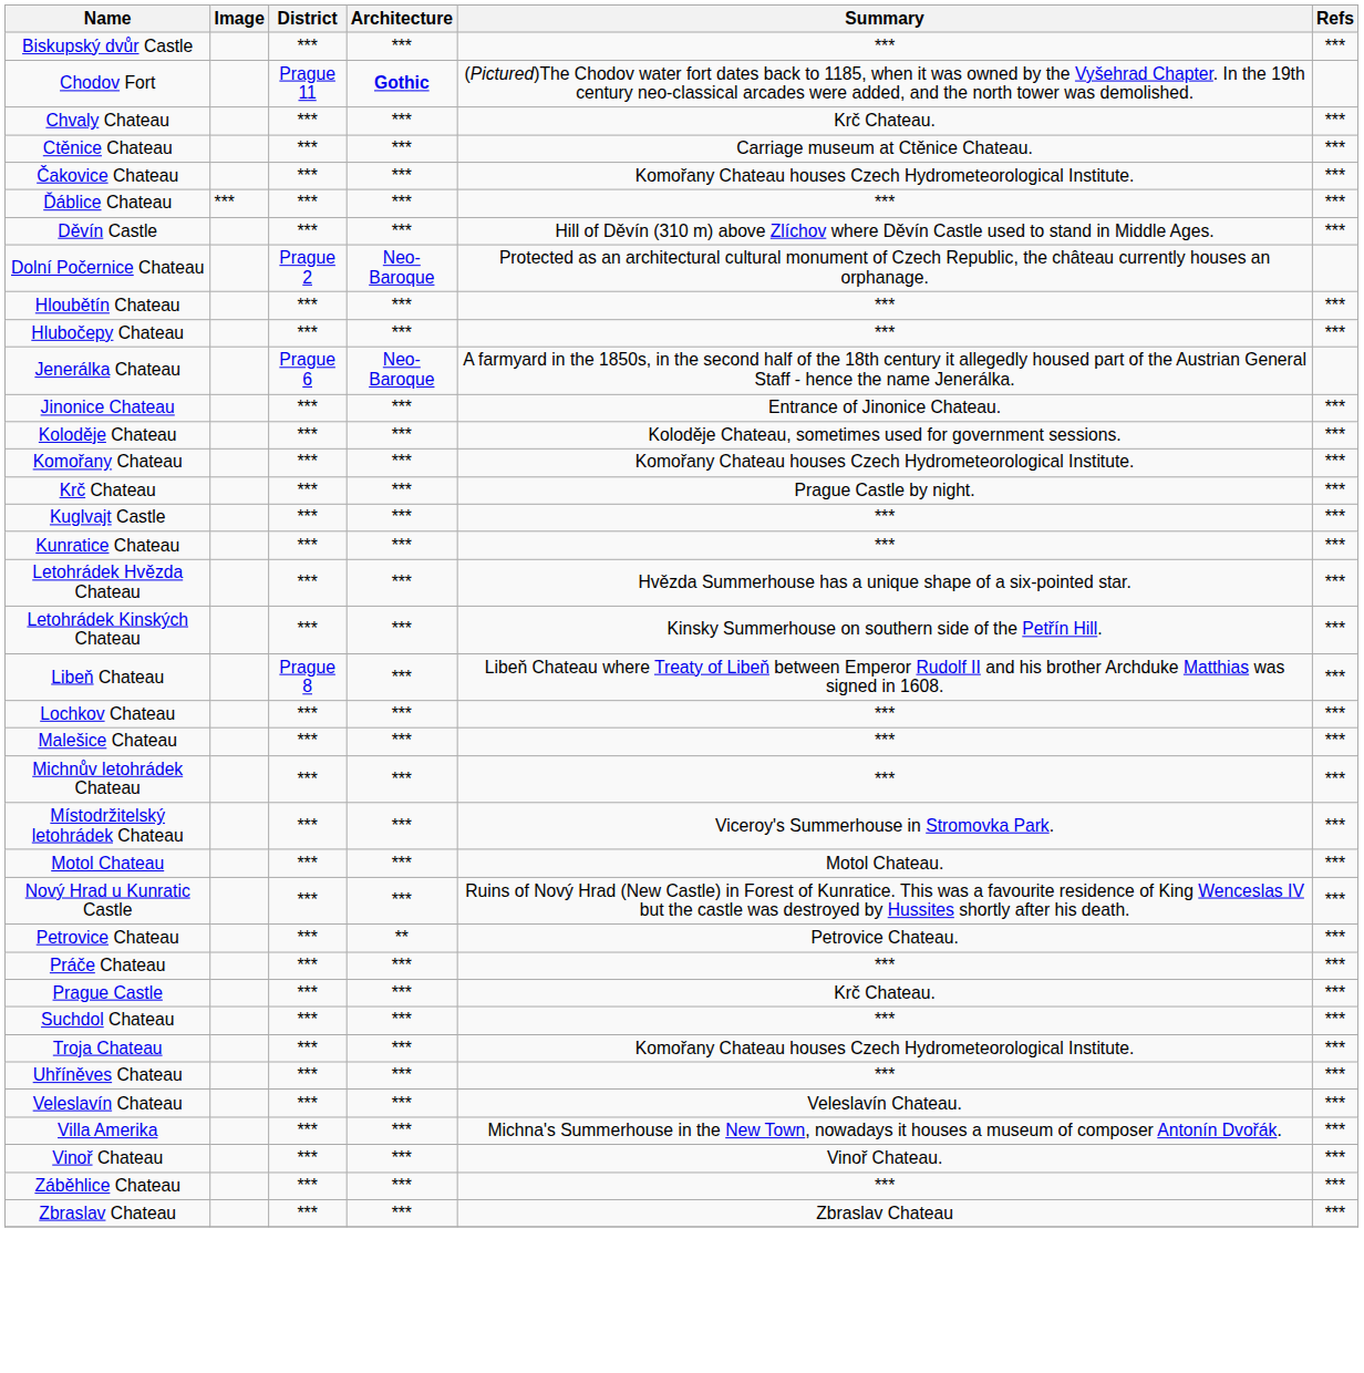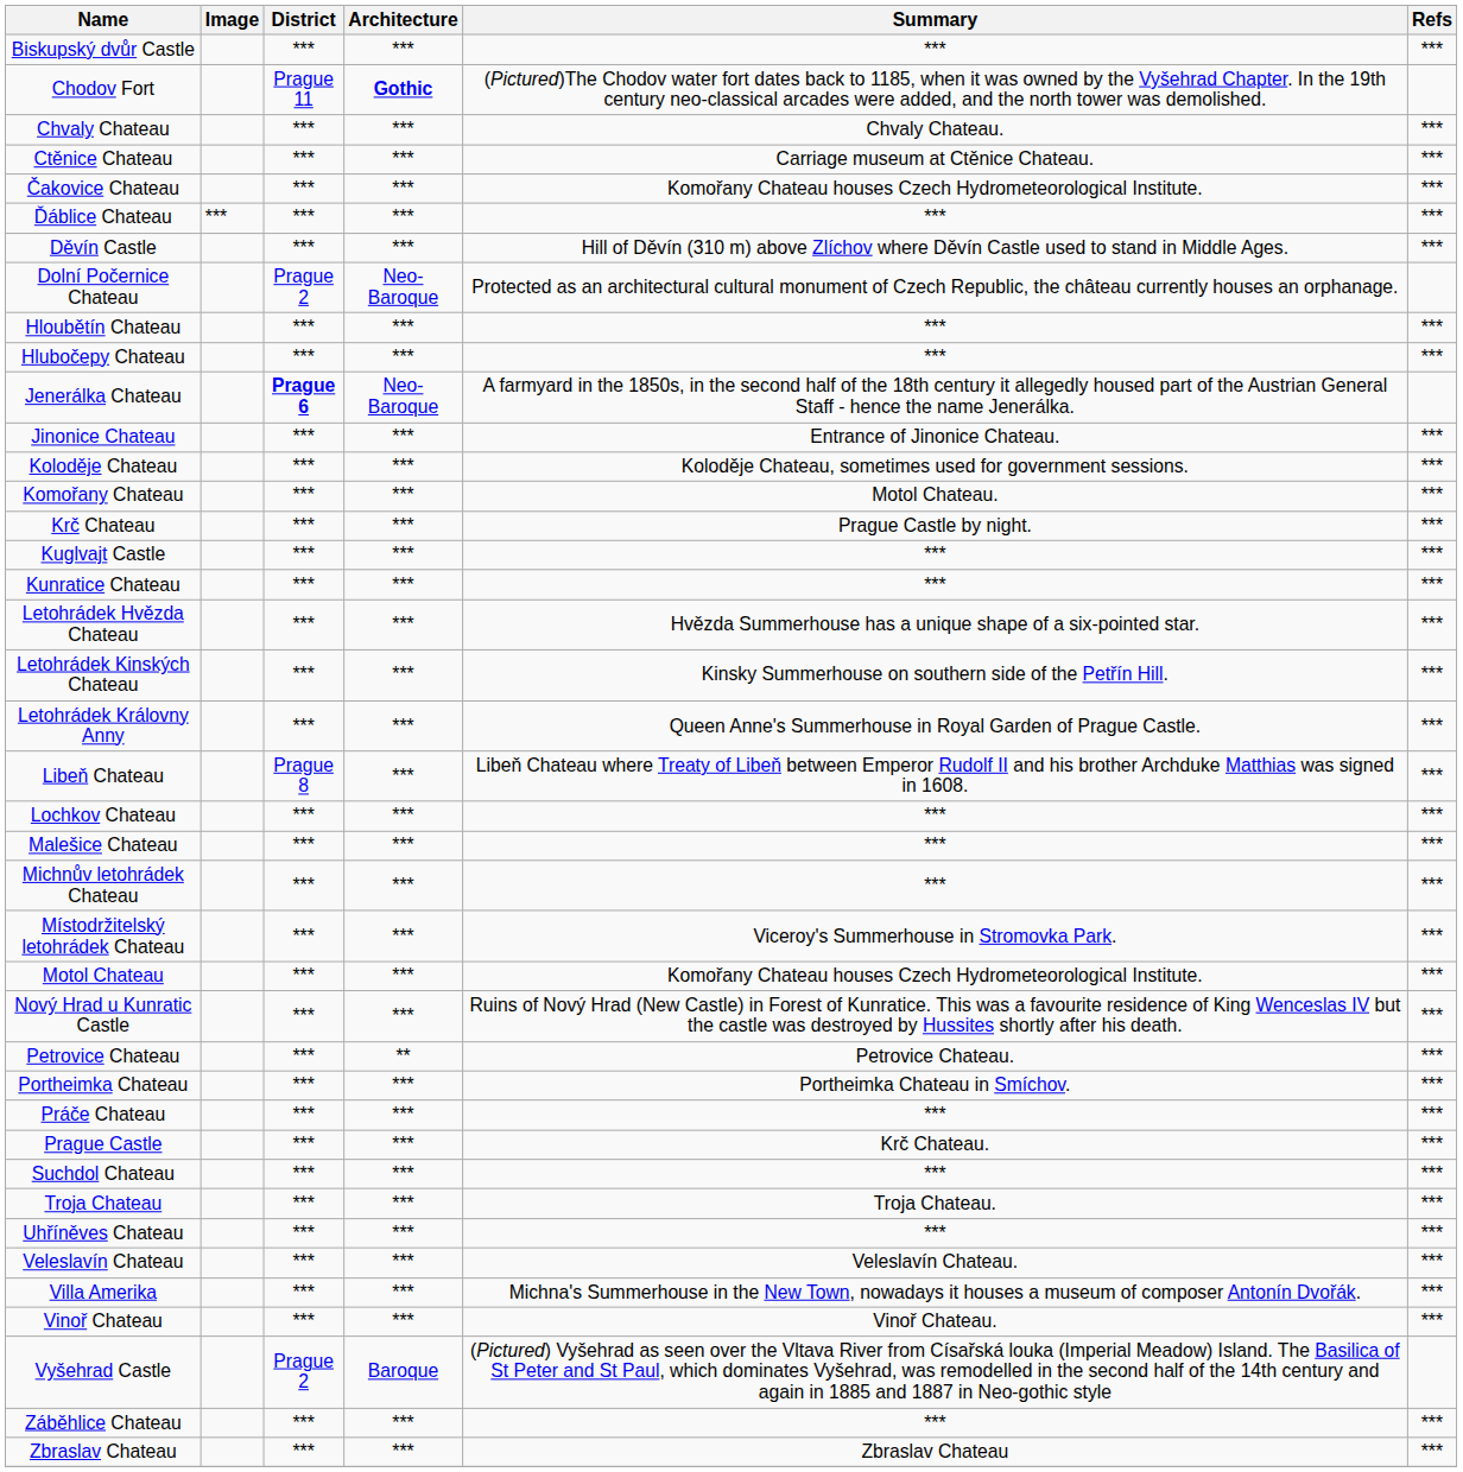Chvaly Chateau | Summary: Krč Chateau. -> Chvaly Chateau.
Jenerálka Chateau | District: normal -> bold
Komořany Chateau | Summary: Komořany Chateau houses Czech Hydrometeorological Institute. -> Motol Chateau.
+ row: Letohrádek Královny Anny | *** | *** | Queen Anne's Summerhouse in Royal Garden of Prague Castle. | ***
Motol Chateau | Summary: Motol Chateau. -> Komořany Chateau houses Czech Hydrometeorological Institute.
+ row: Portheimka Chateau | *** | *** | Portheimka Chateau in Smíchov. | ***
Troja Chateau | Summary: Komořany Chateau houses Czech Hydrometeorological Institute. -> Troja Chateau.
+ row: Vyšehrad Castle | Prague 2 | Baroque | (Pictured) Vyšehrad as seen over the Vltava River from Císařská louka (Imperial Meadow) Island. The Basilica of St Peter and St Paul, which dominates Vyšehrad, was remodelled in the second half of the 14th century and again in 1885 and 1887 in Neo-gothic style
